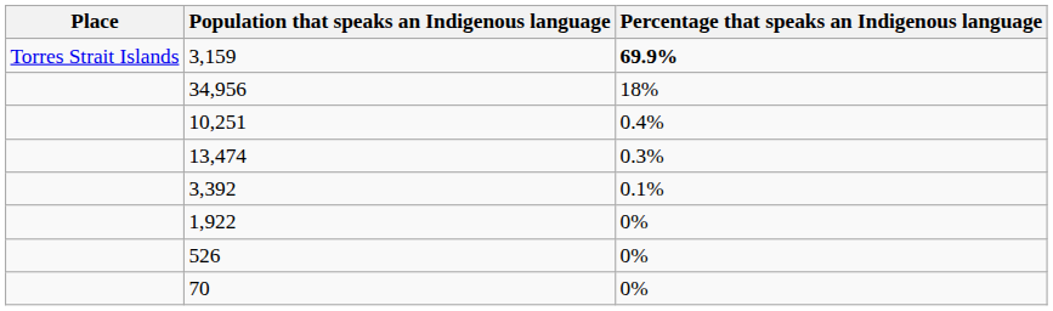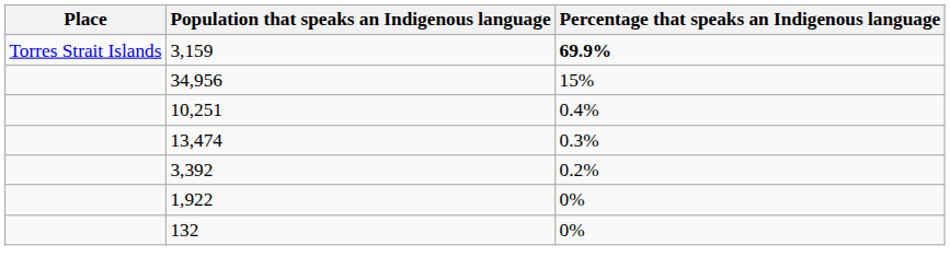34,956 | Percentage that speaks an Indigenous language: 18% -> 15%
3,392 | Percentage that speaks an Indigenous language: 0.1% -> 0.2%
- row: 526 | 0%
+ row: 132 | 0%
- row: 70 | 0%
